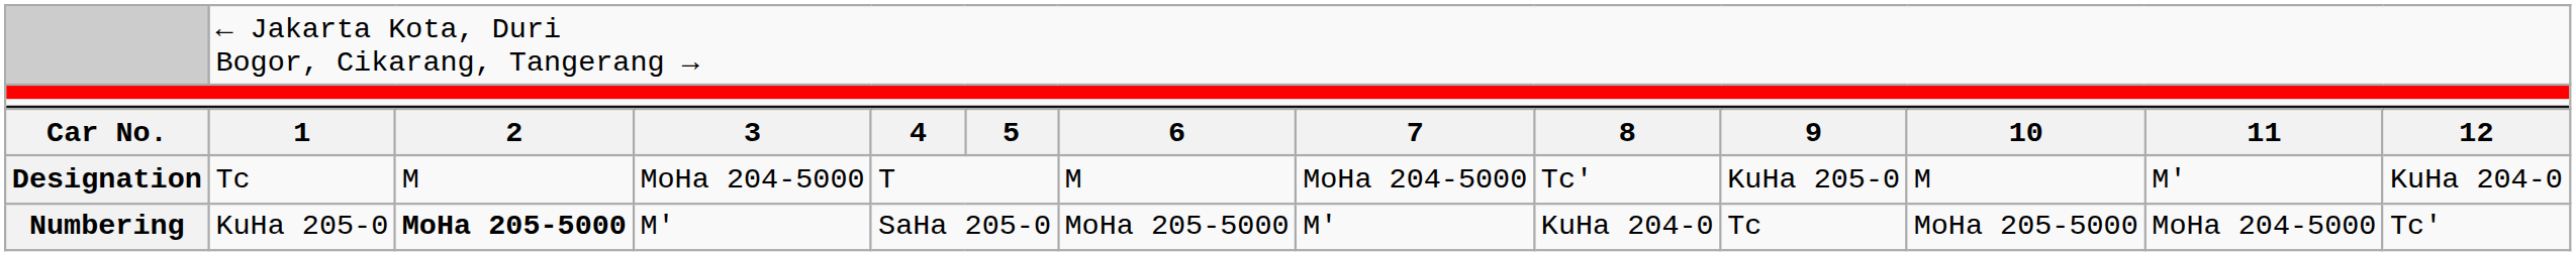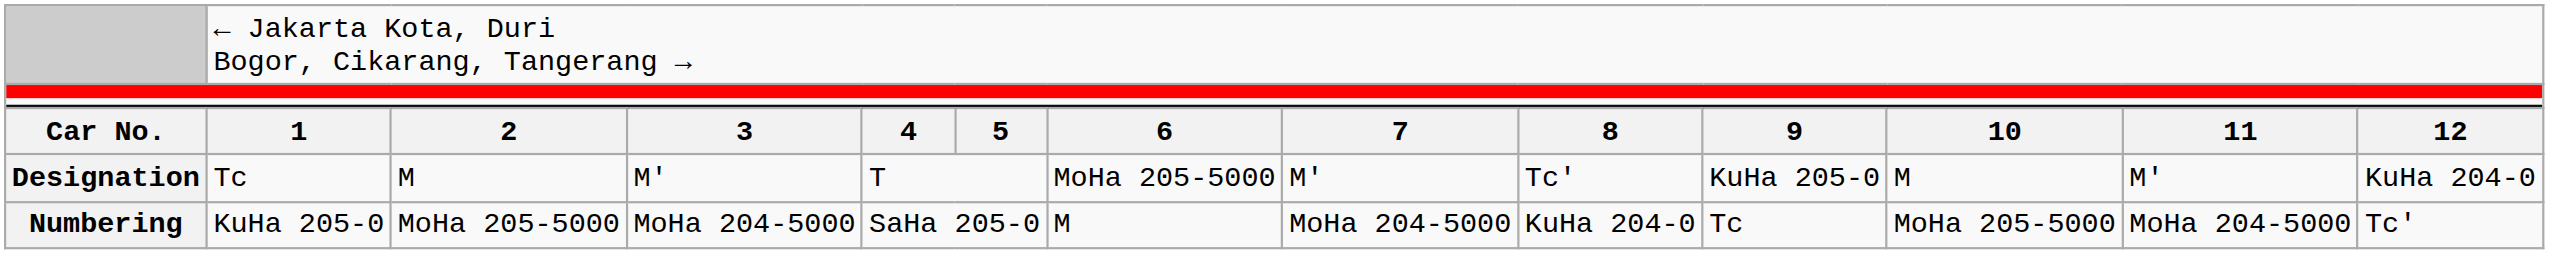Designation | column 4: MoHa 204-5000 -> M'
Designation | column 7: M -> MoHa 205-5000
Designation | column 8: MoHa 204-5000 -> M'
Numbering | column 3: bold -> normal
Numbering | column 4: M' -> MoHa 204-5000
Numbering | column 7: MoHa 205-5000 -> M
Numbering | column 8: M' -> MoHa 204-5000
